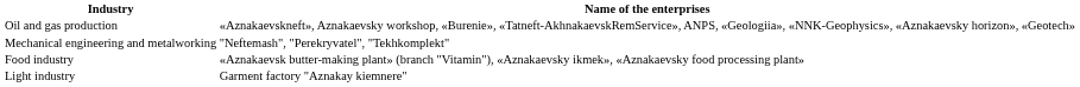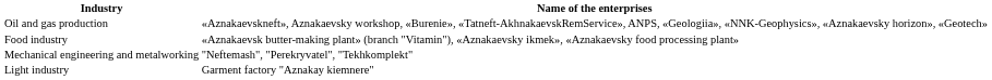rows swapped: Mechanical engineering and metalworking <-> Food industry
